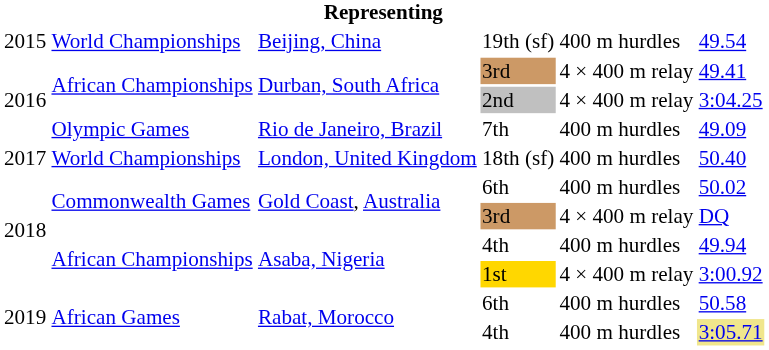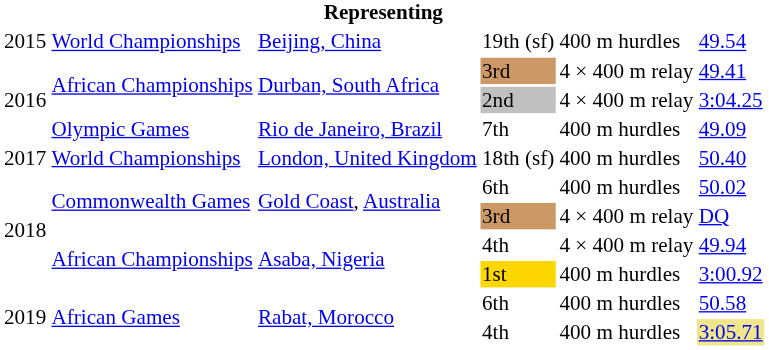Asaba, Nigeria / 4th | column 5: 400 m hurdles -> 4 × 400 m relay
1st | column 5: 4 × 400 m relay -> 400 m hurdles
